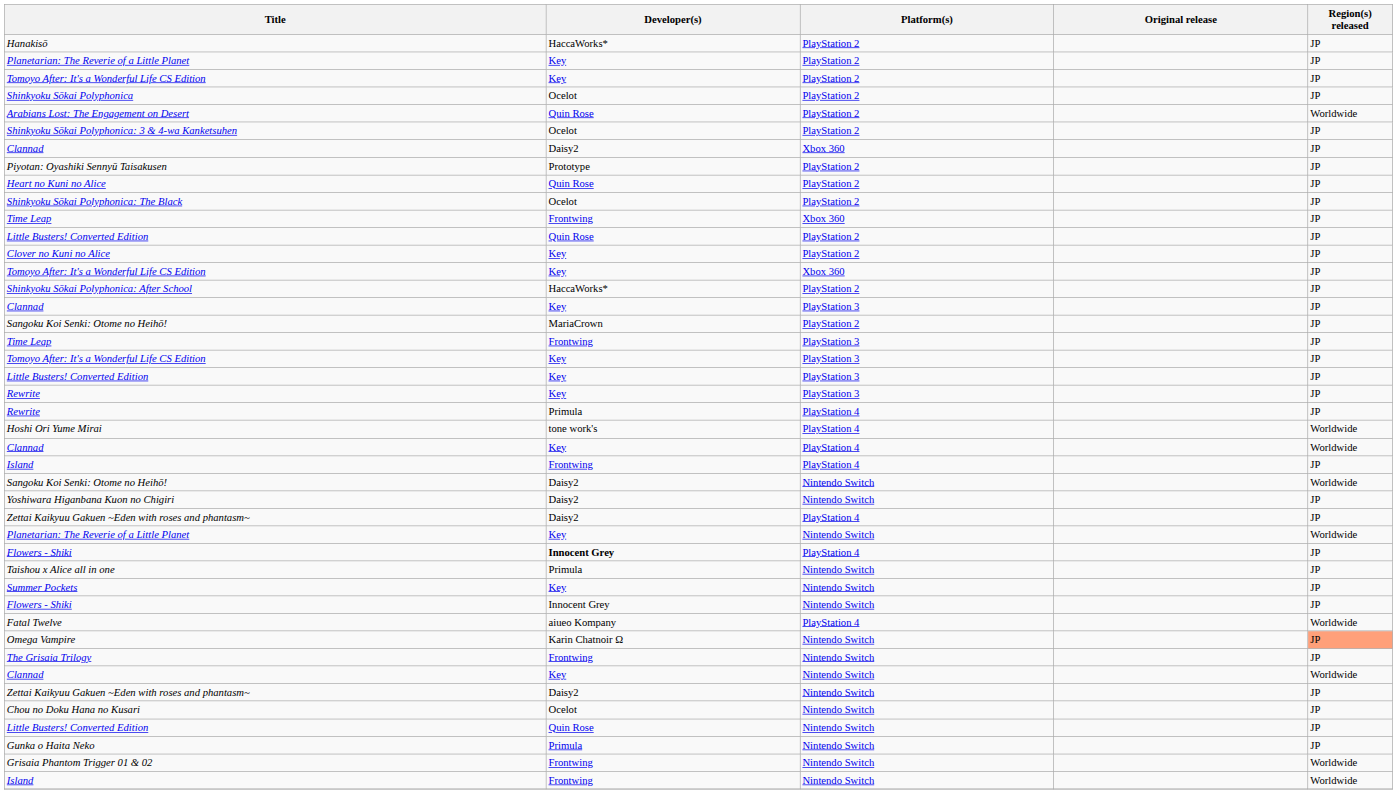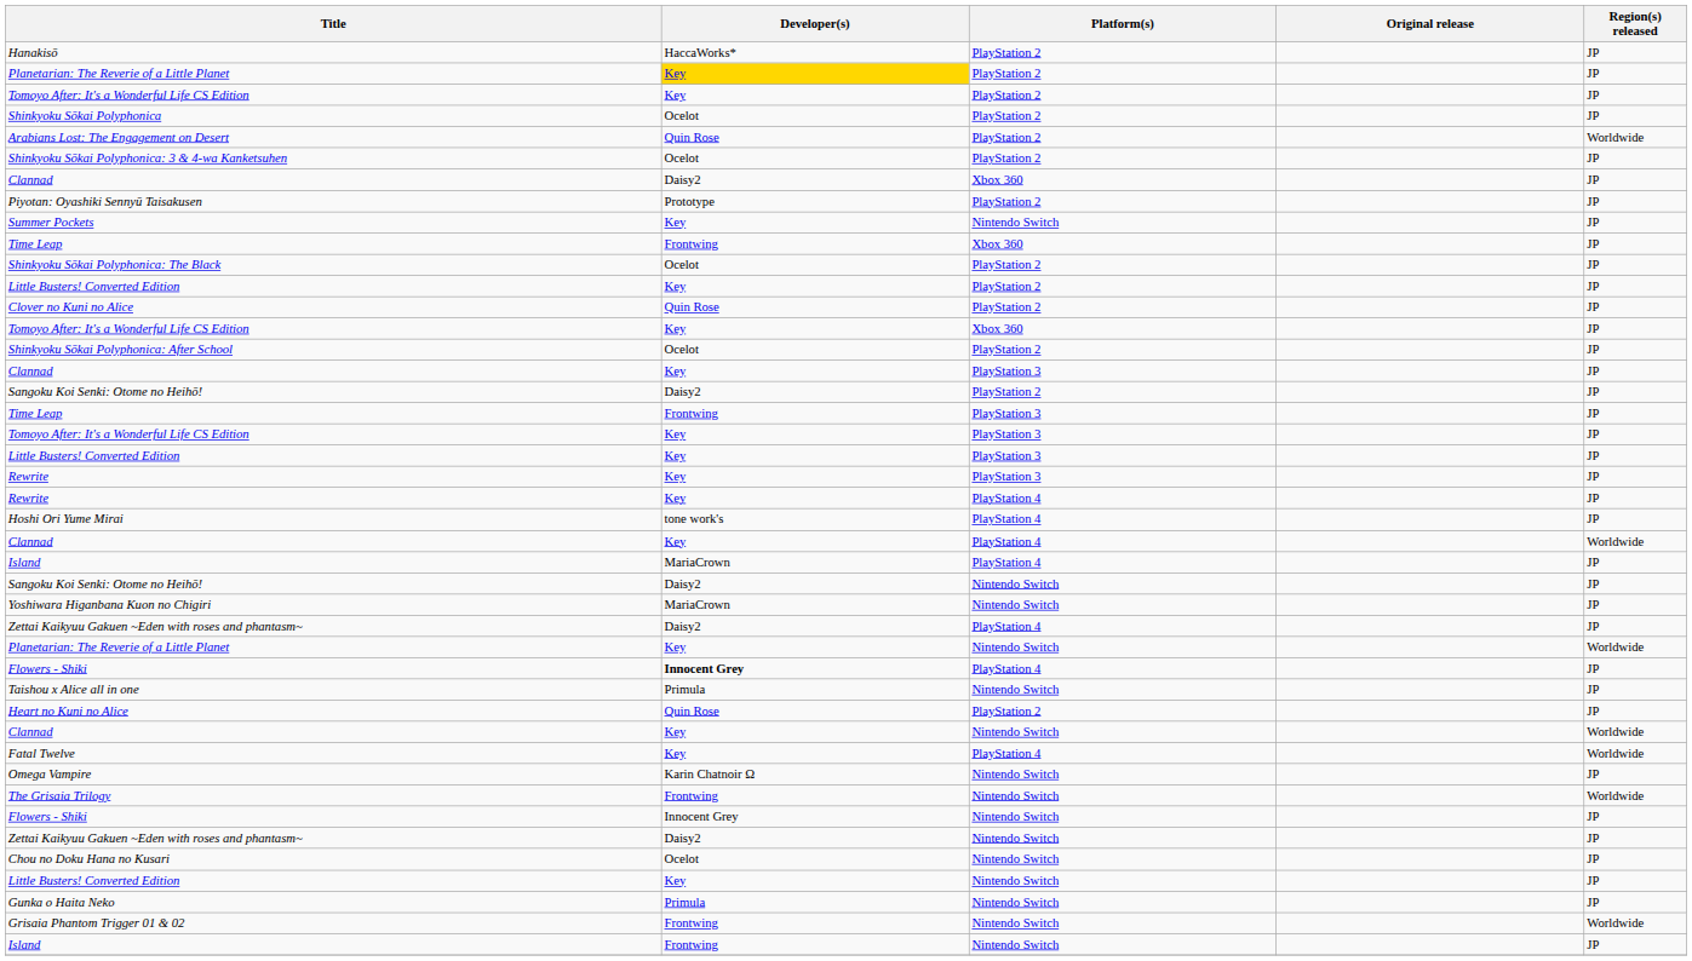Planetarian: The Reverie of a Little Planet / PlayStation 2 | Developer(s): no background -> gold background
rows swapped: Heart no Kuni no Alice <-> Summer Pockets
rows swapped: Shinkyoku Sōkai Polyphonica: The Black <-> Time Leap / Xbox 360
Little Busters! Converted Edition / PlayStation 2 | Developer(s): Quin Rose -> Key
Clover no Kuni no Alice | Developer(s): Key -> Quin Rose
Shinkyoku Sōkai Polyphonica: After School | Developer(s): HaccaWorks* -> Ocelot
Sangoku Koi Senki: Otome no Heihō! / PlayStation 2 | Developer(s): MariaCrown -> Daisy2
Rewrite / PlayStation 4 | Developer(s): Primula -> Key
Hoshi Ori Yume Mirai | Region(s) released: Worldwide -> JP
Island / PlayStation 4 | Developer(s): Frontwing -> MariaCrown
Sangoku Koi Senki: Otome no Heihō! / Nintendo Switch | Region(s) released: Worldwide -> JP
Yoshiwara Higanbana Kuon no Chigiri | Developer(s): Daisy2 -> MariaCrown
rows swapped: Clannad / Nintendo Switch <-> Flowers - Shiki / Nintendo Switch
Fatal Twelve | Developer(s): aiueo Kompany -> Key
Omega Vampire | Region(s) released: lightsalmon background -> no background
The Grisaia Trilogy | Region(s) released: JP -> Worldwide
Little Busters! Converted Edition / Nintendo Switch | Developer(s): Quin Rose -> Key
Island / Nintendo Switch | Region(s) released: Worldwide -> JP
